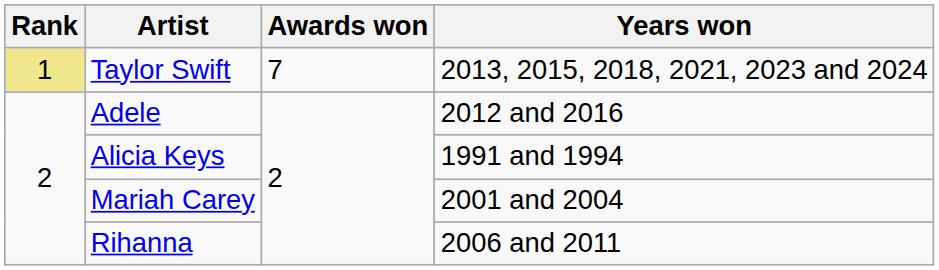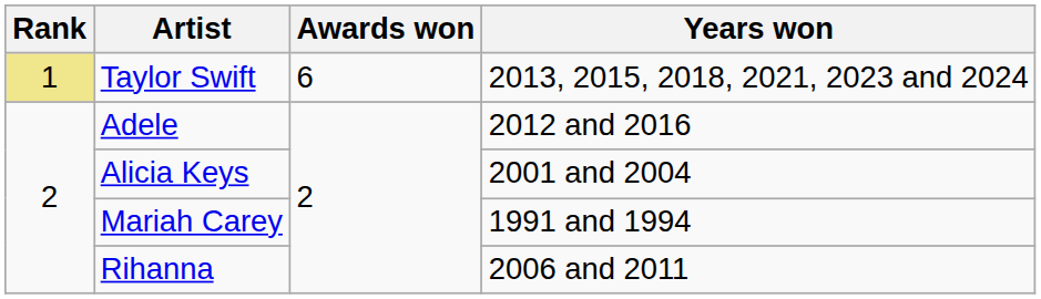Taylor Swift | Awards won: 7 -> 6
Alicia Keys | Years won: 1991 and 1994 -> 2001 and 2004
Mariah Carey | Years won: 2001 and 2004 -> 1991 and 1994
